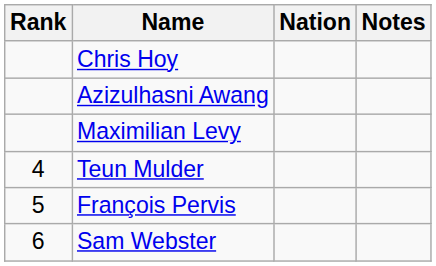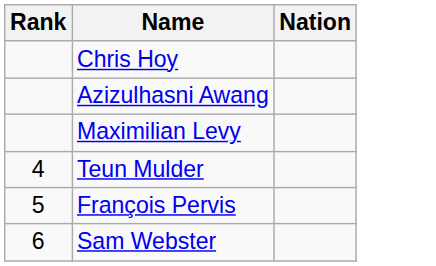- column: Notes
